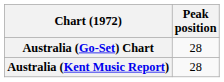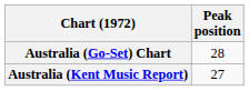Australia (Kent Music Report) | Peak position: 28 -> 27
